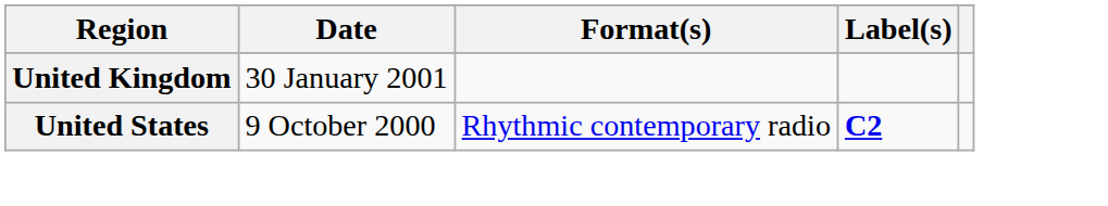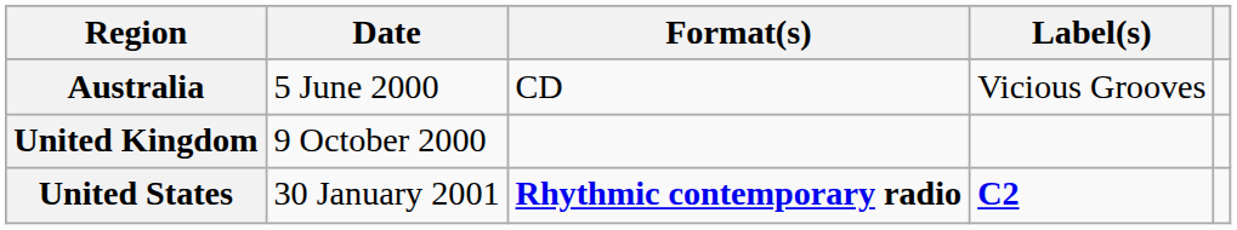+ row: Australia | 5 June 2000 | CD | Vicious Grooves
United Kingdom | Date: 30 January 2001 -> 9 October 2000
United States | Date: 9 October 2000 -> 30 January 2001
United States | Format(s): normal -> bold
